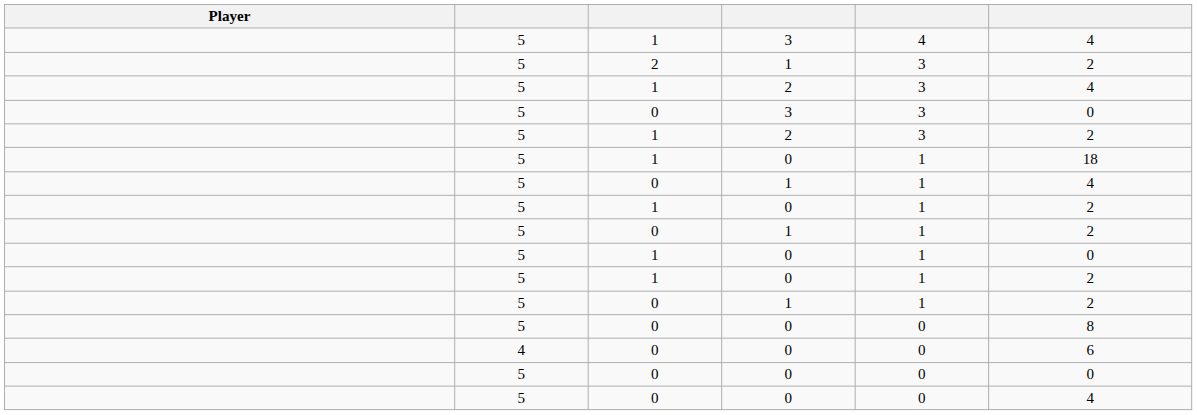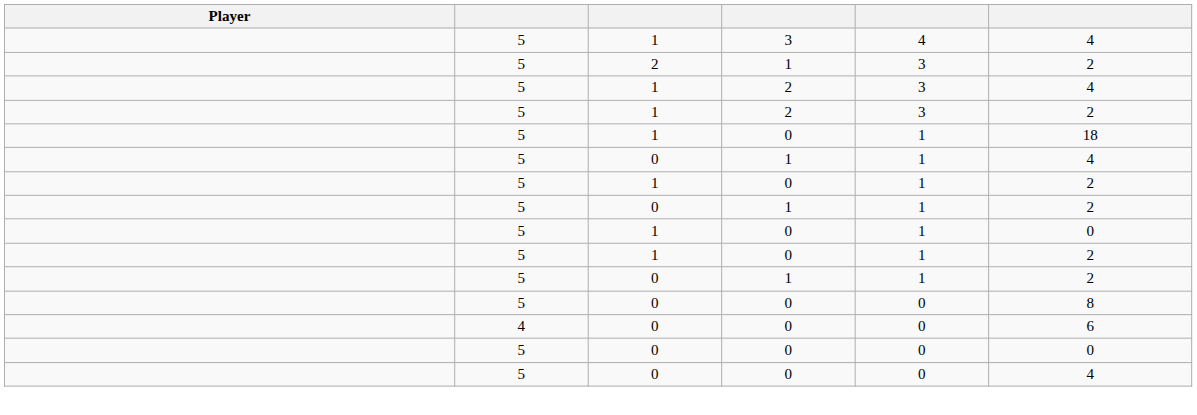- row: 5 | 0 | 3 | 3 | 0
